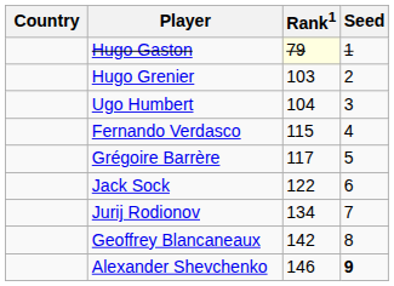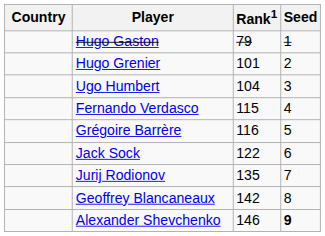Hugo Gaston | Rank1: lightyellow background -> no background
Hugo Grenier | Rank1: 103 -> 101
Grégoire Barrère | Rank1: 117 -> 116
Jurij Rodionov | Rank1: 134 -> 135
